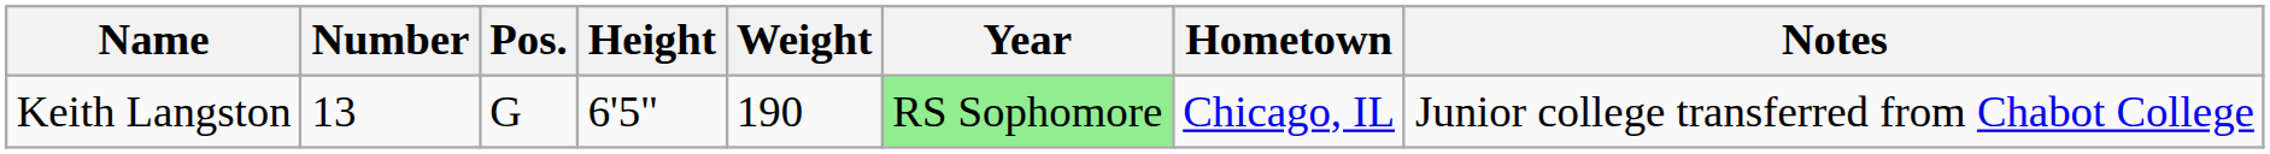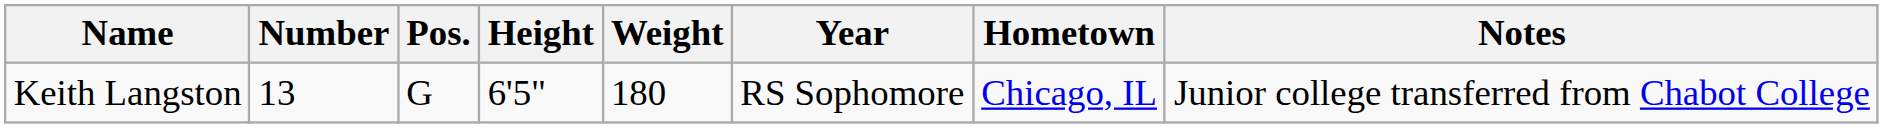Keith Langston | Weight: 190 -> 180
Keith Langston | Year: lightgreen background -> no background
